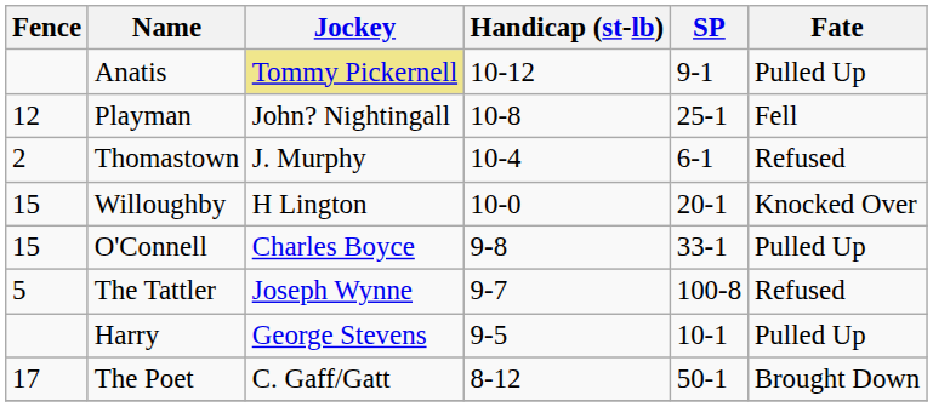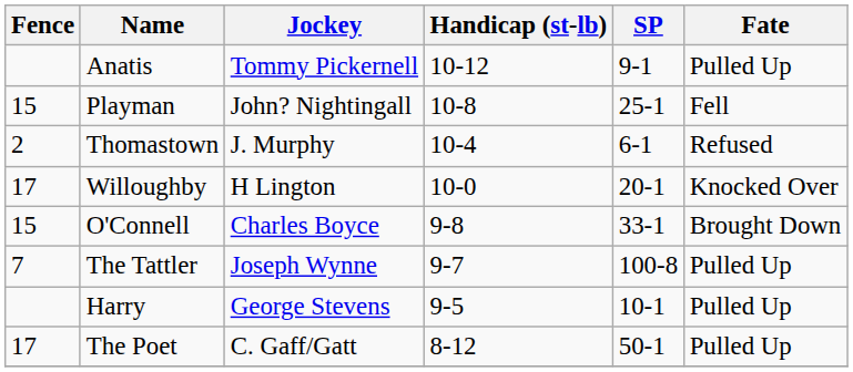Anatis | Jockey: khaki background -> no background
Playman | Fence: 12 -> 15
Willoughby | Fence: 15 -> 17
O'Connell | Fate: Pulled Up -> Brought Down
The Tattler | Fence: 5 -> 7
The Tattler | Fate: Refused -> Pulled Up
The Poet | Fate: Brought Down -> Pulled Up
